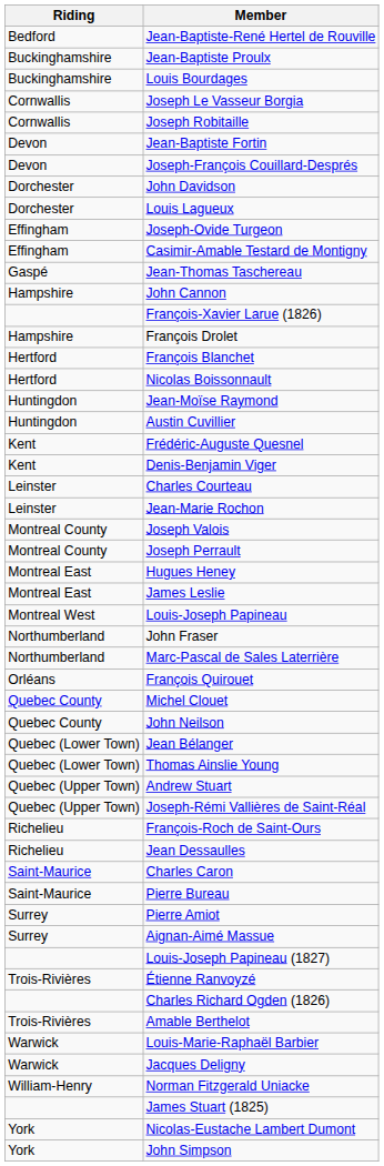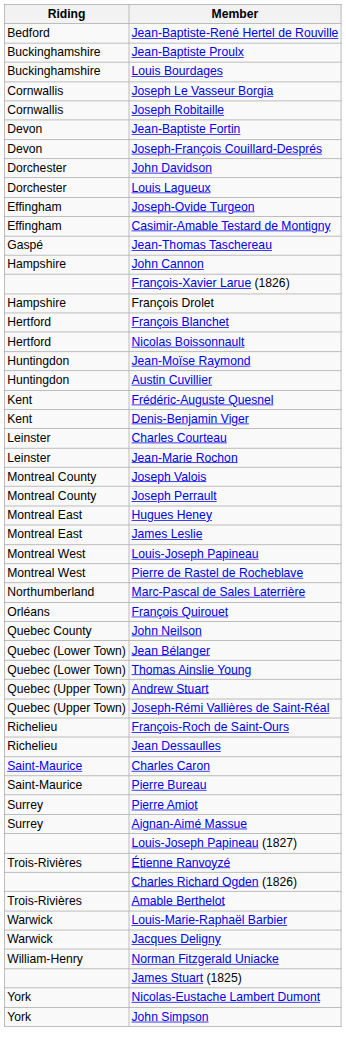+ row: Montreal West | Pierre de Rastel de Rocheblave
- row: Northumberland | John Fraser
- row: Quebec County | Michel Clouet
